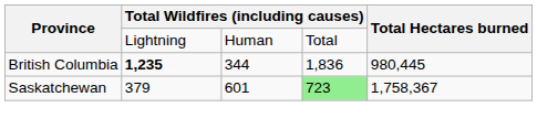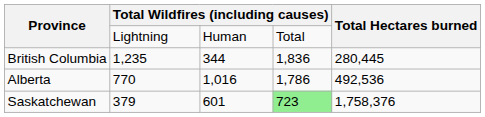British Columbia | column 2: bold -> normal
British Columbia | Total Hectares burned: 980,445 -> 280,445
+ row: Alberta | 770 | 1,016 | 1,786 | 492,536
Saskatchewan | Total Hectares burned: 1,758,367 -> 1,758,376
